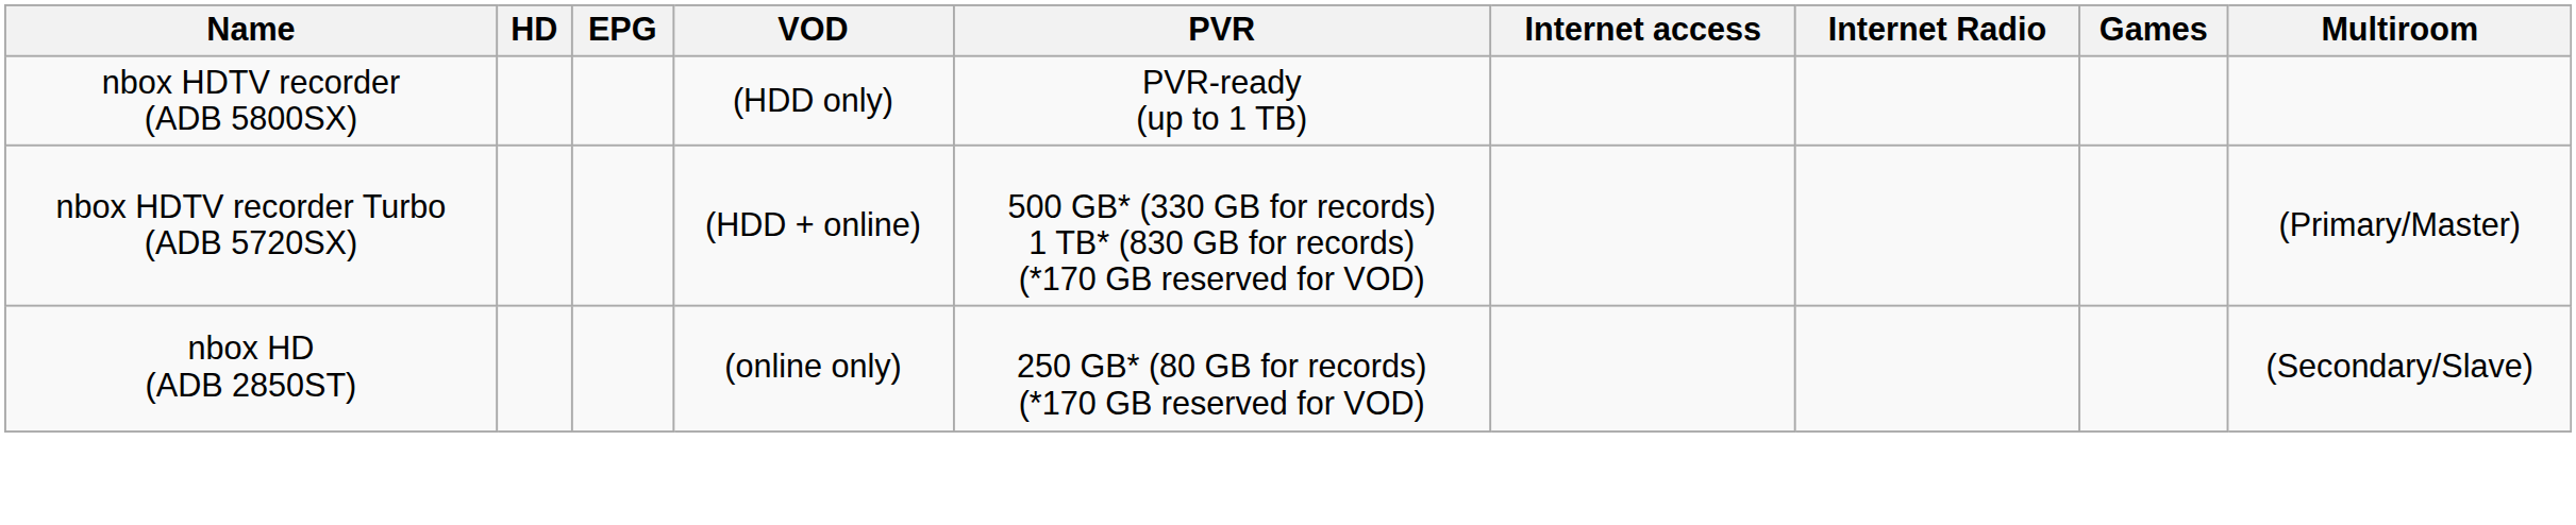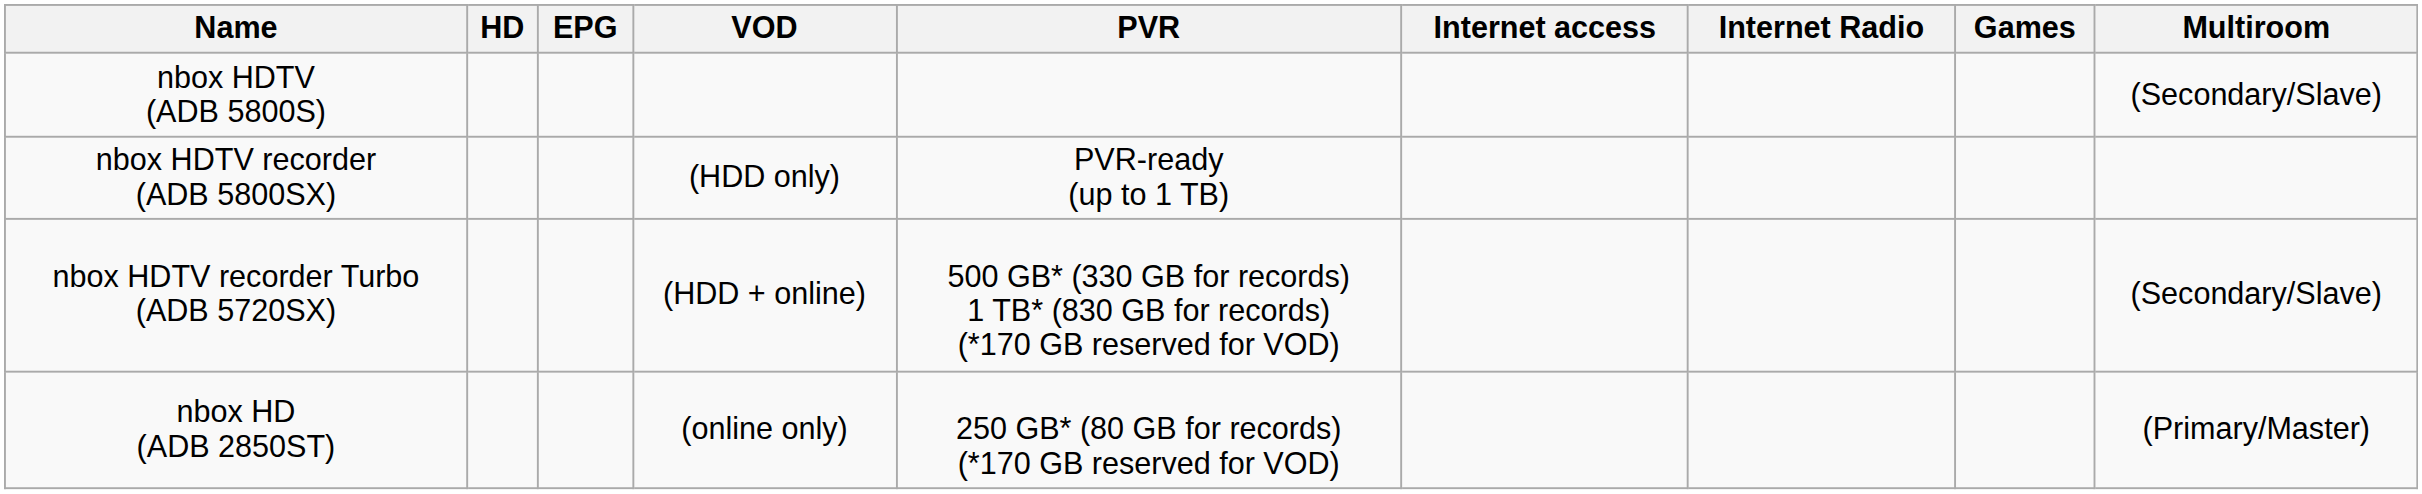+ row: nbox HDTV (ADB 5800S) | (Secondary/Slave)
nbox HDTV recorder Turbo (ADB 5720SX) | Multiroom: (Primary/Master) -> (Secondary/Slave)
nbox HD (ADB 2850ST) | Multiroom: (Secondary/Slave) -> (Primary/Master)
